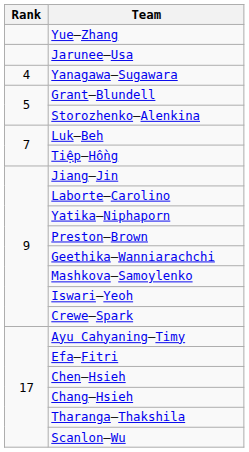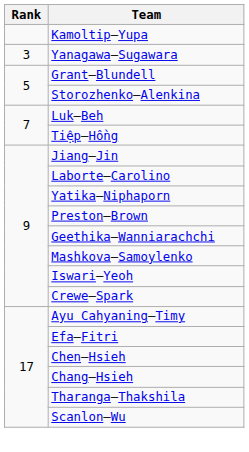+ row: Kamoltip–Yupa
- row: Yue–Zhang
- row: Jarunee–Usa
Yanagawa–Sugawara | Rank: 4 -> 3
